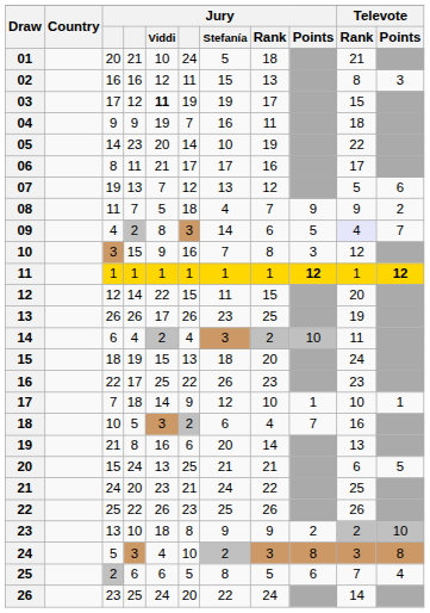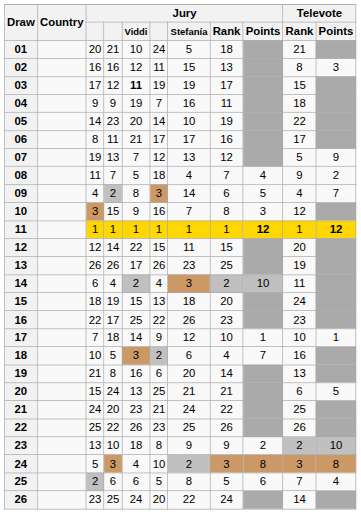07 | Televote / Points: 6 -> 9
08 | Jury / Points: 9 -> 4
09 | Televote / Rank: lavender background -> no background
